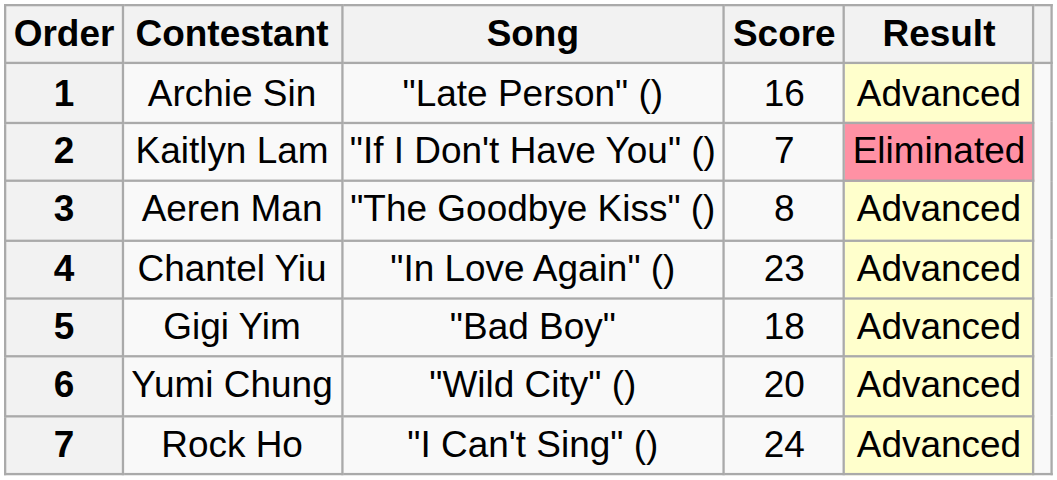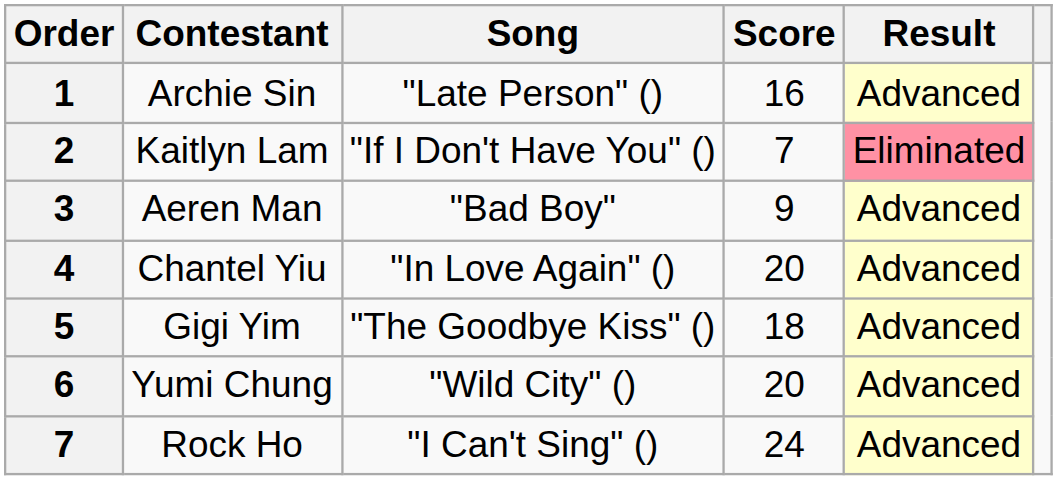Aeren Man | Song: "The Goodbye Kiss" () -> "Bad Boy"
Aeren Man | Score: 8 -> 9
Chantel Yiu | Score: 23 -> 20
Gigi Yim | Song: "Bad Boy" -> "The Goodbye Kiss" ()
